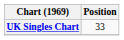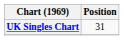UK Singles Chart | Position: 33 -> 31
